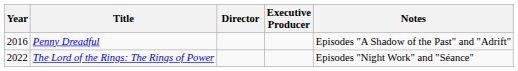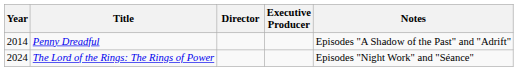Penny Dreadful | Year: 2016 -> 2014
The Lord of the Rings: The Rings of Power | Year: 2022 -> 2024
